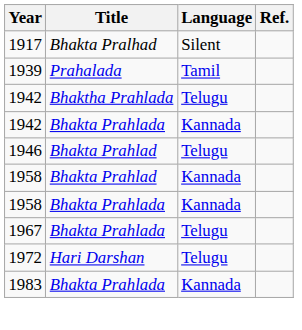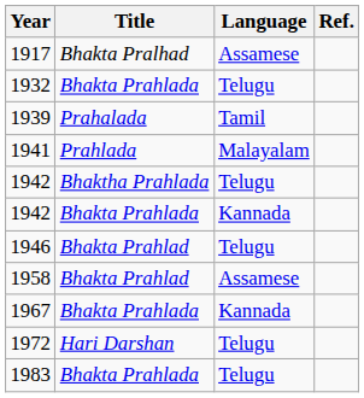1917 | Language: Silent -> Assamese
+ row: 1932 | Bhakta Prahlada | Telugu
+ row: 1941 | Prahlada | Malayalam
1958 / Bhakta Prahlad | Language: Kannada -> Assamese
- row: 1958 | Bhakta Prahlada | Kannada
1967 | Language: Telugu -> Kannada
1983 | Language: Kannada -> Telugu
